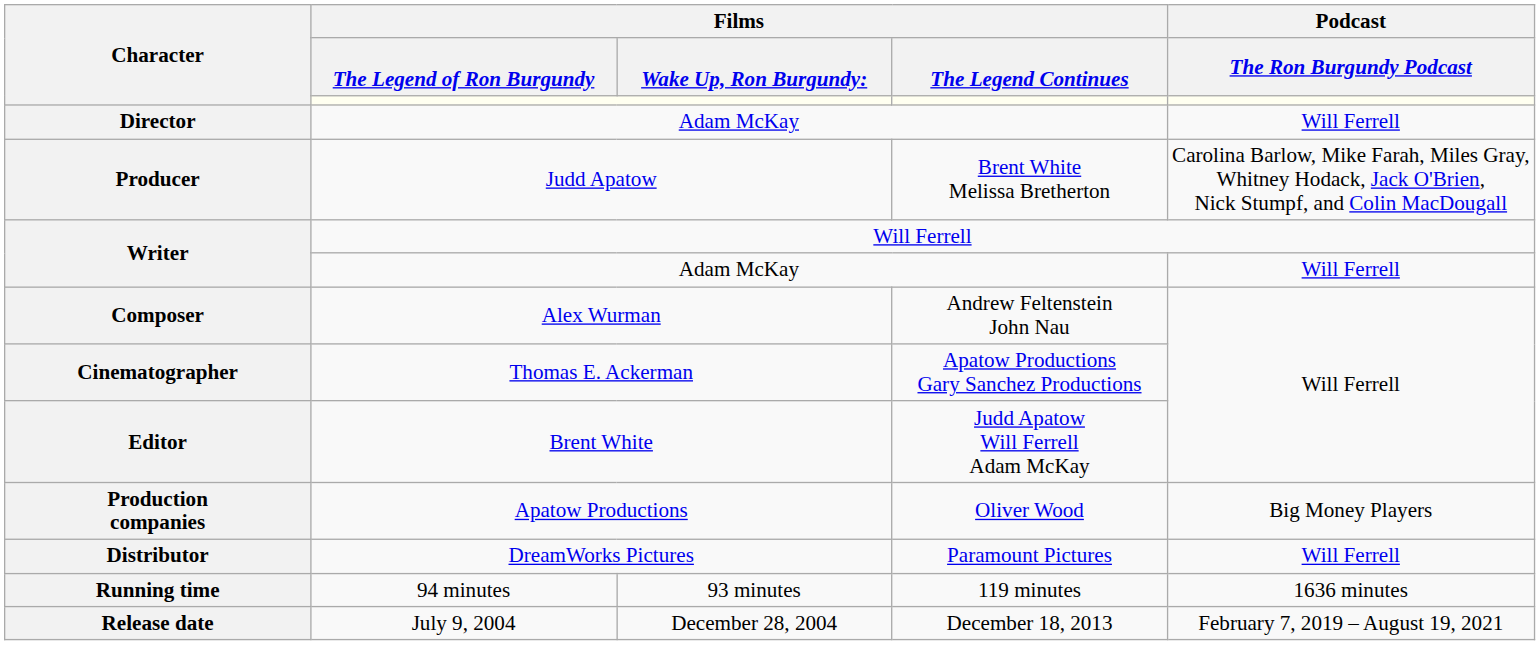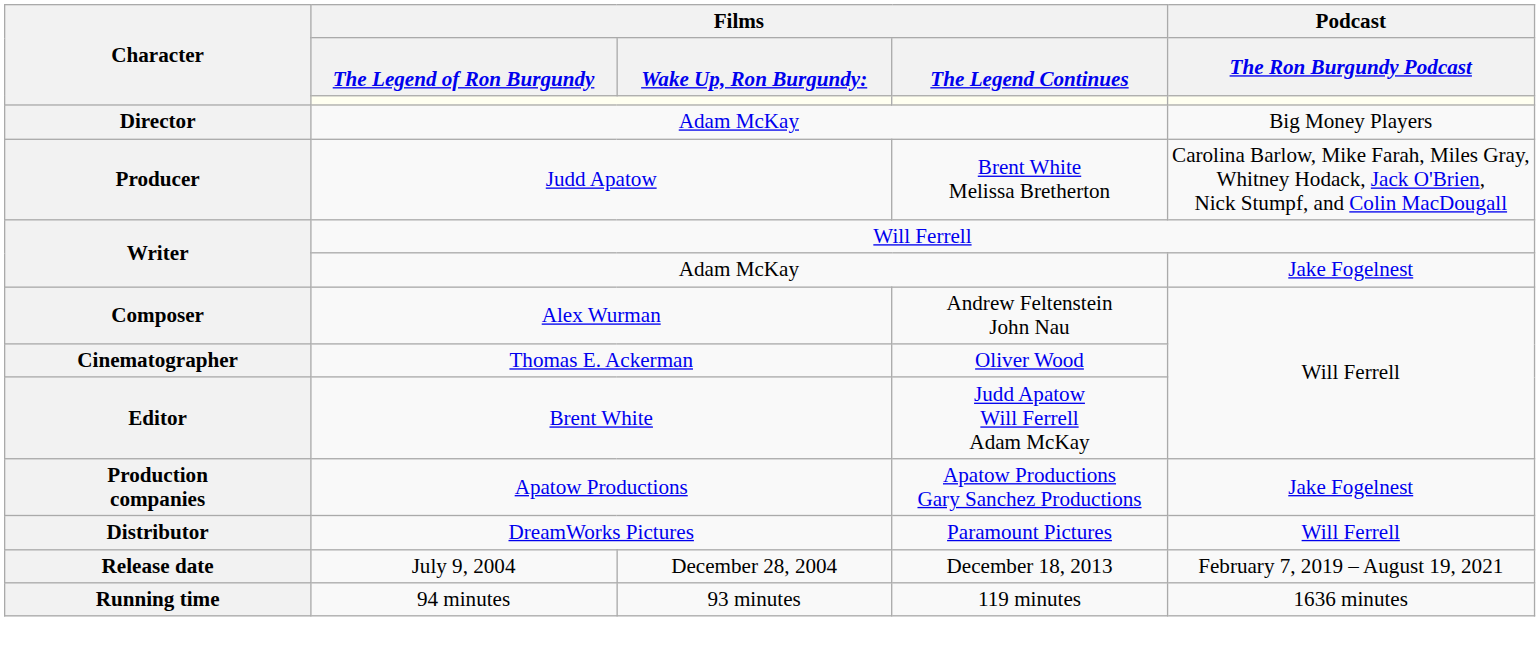Director | Podcast / The Ron Burgundy Podcast: Will Ferrell -> Big Money Players
Writer / Adam McKay | Podcast / The Ron Burgundy Podcast: Will Ferrell -> Jake Fogelnest
Cinematographer | Films / The Legend Continues: Apatow Productions Gary Sanchez Productions -> Oliver Wood
Production companies | Films / The Legend Continues: Oliver Wood -> Apatow Productions Gary Sanchez Productions
Production companies | Podcast / The Ron Burgundy Podcast: Big Money Players -> Jake Fogelnest
rows swapped: Running time <-> Release date
